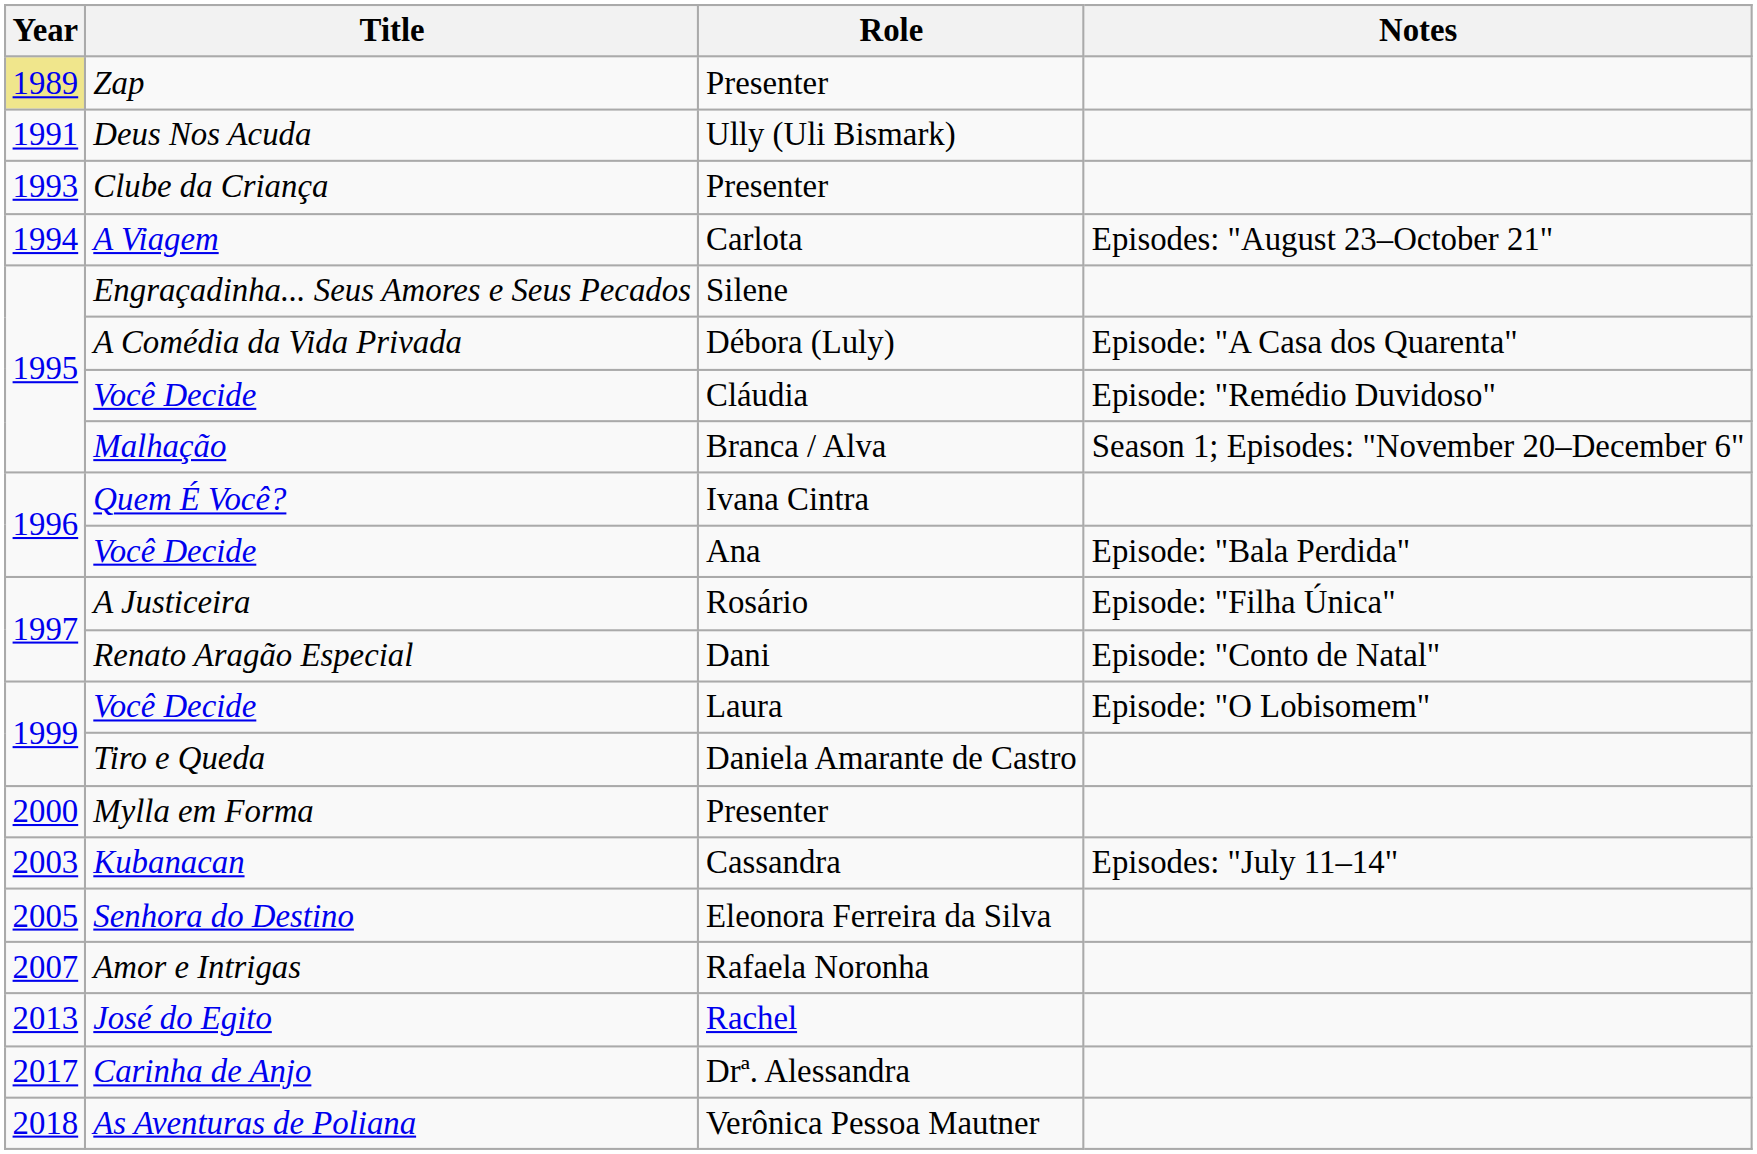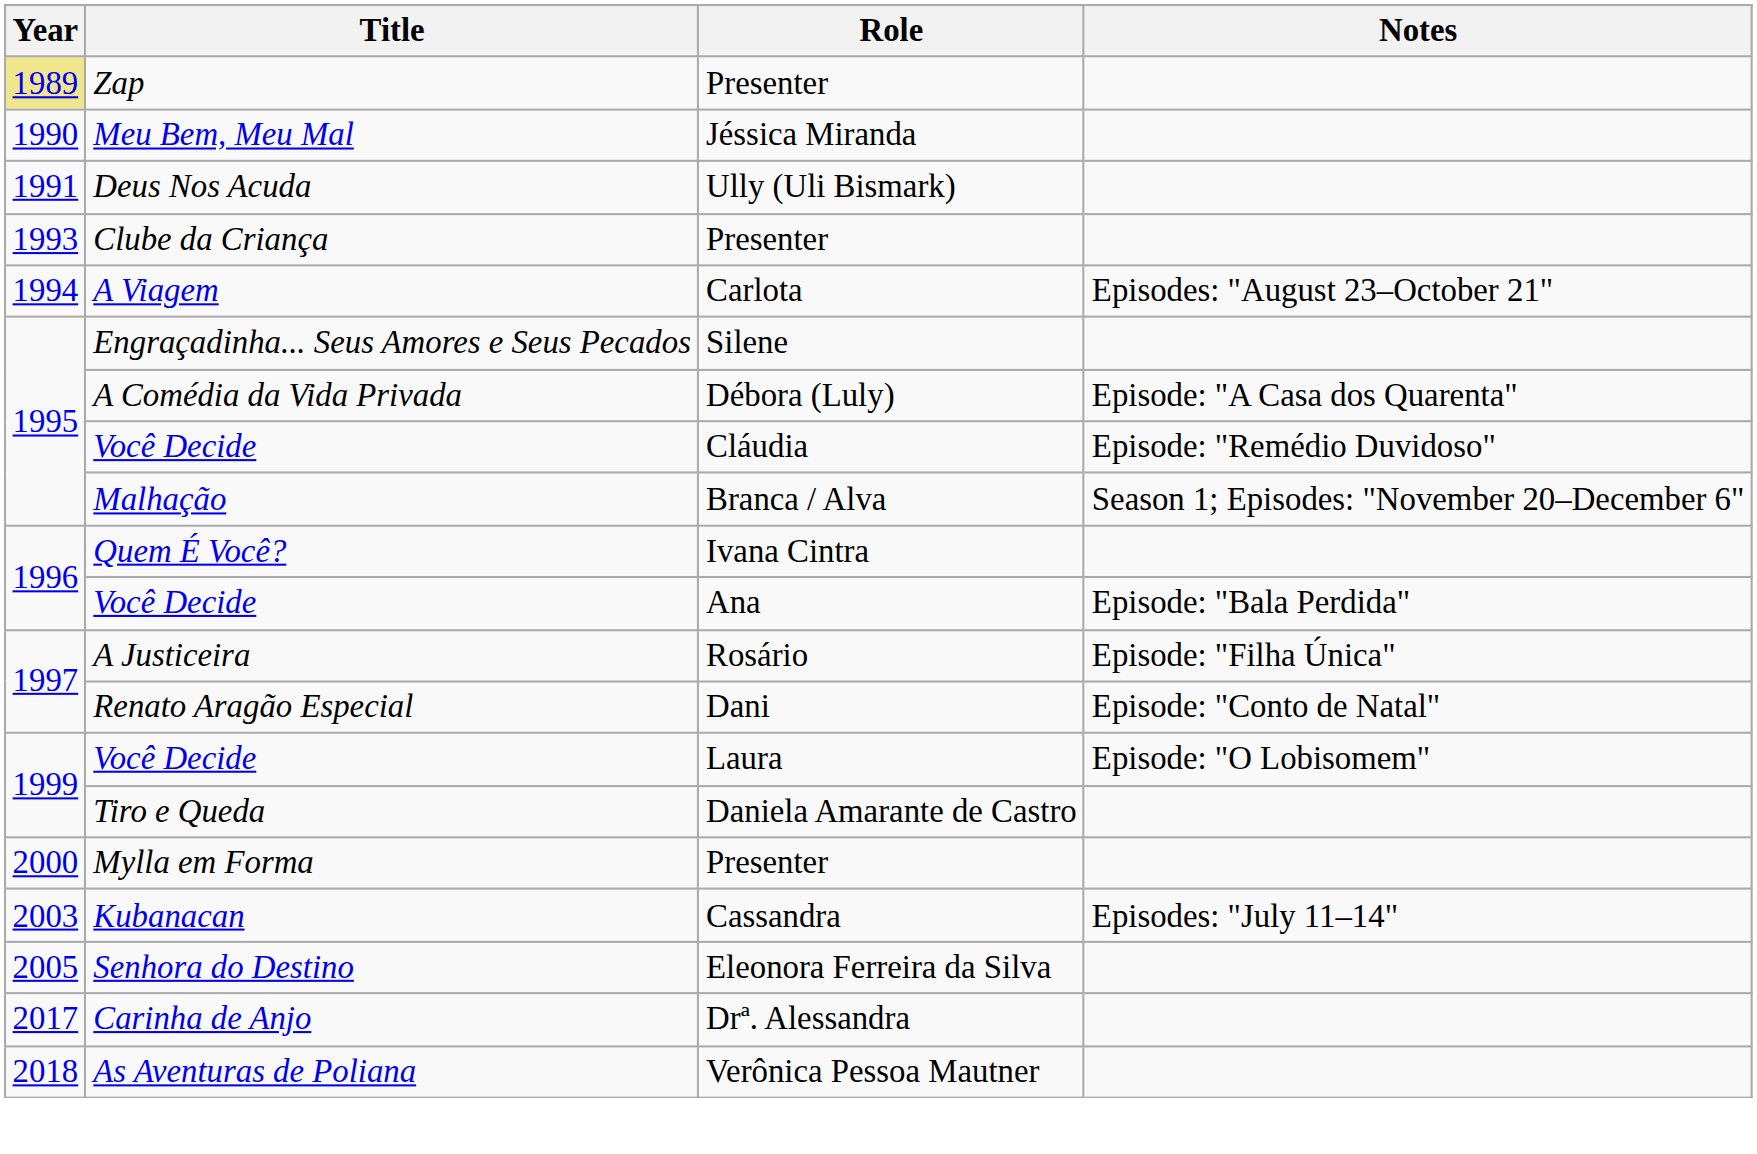+ row: 1990 | Meu Bem, Meu Mal | Jéssica Miranda
- row: 2007 | Amor e Intrigas | Rafaela Noronha
- row: 2013 | José do Egito | Rachel
